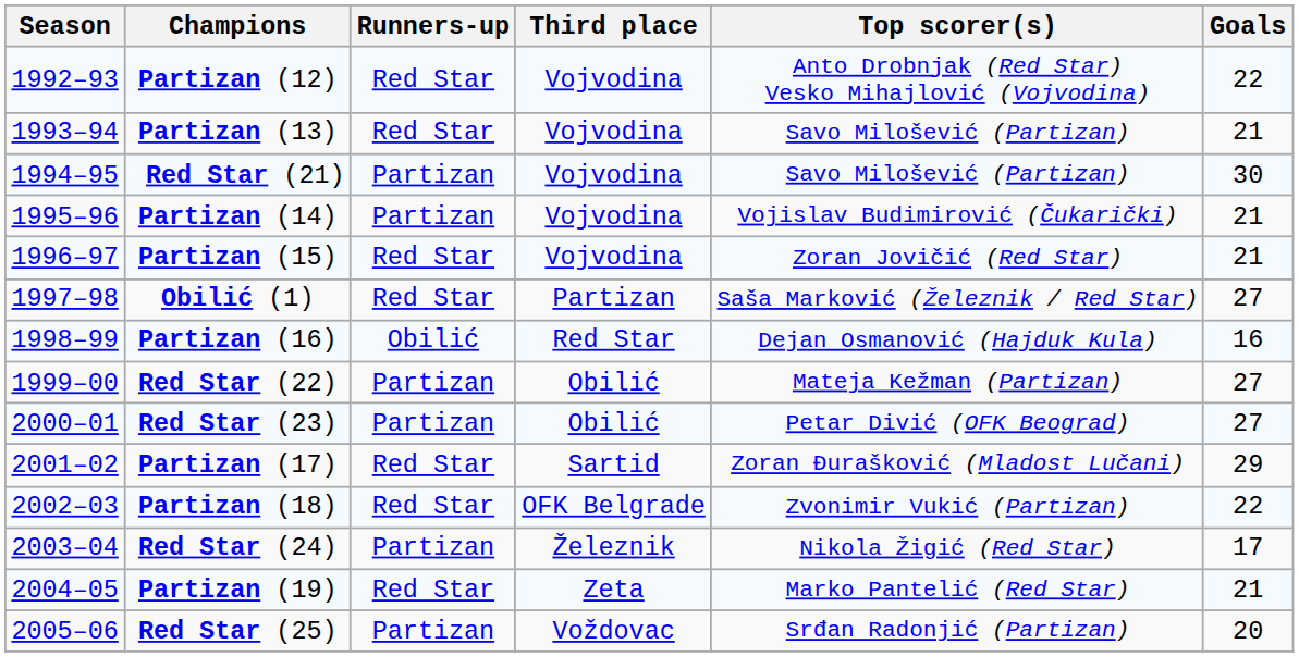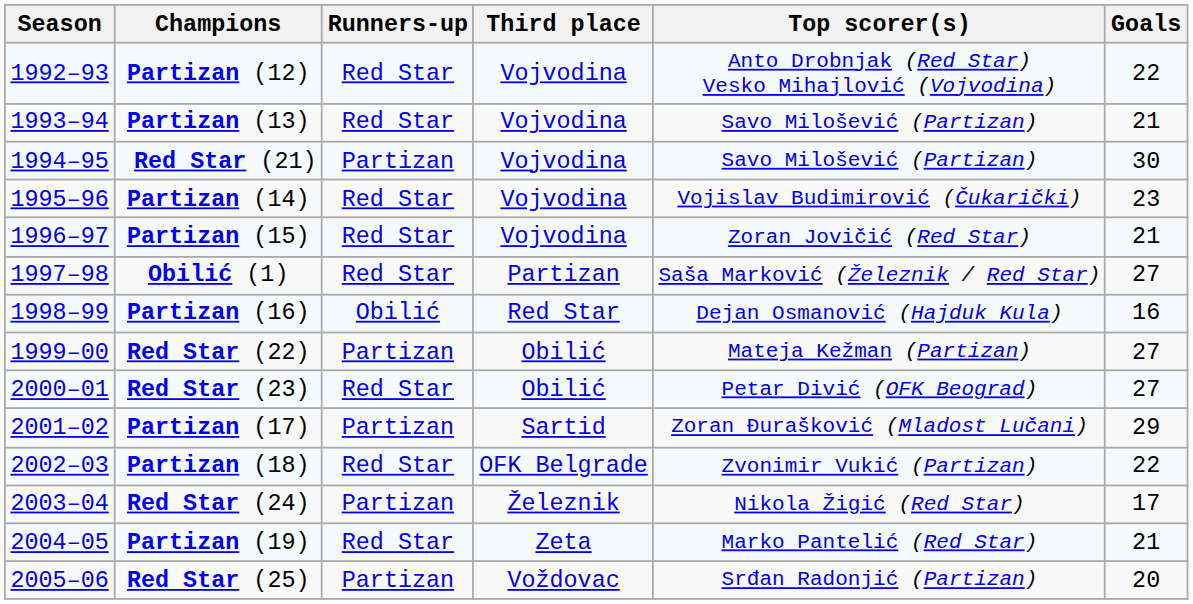Partizan (14) | Runners-up: Partizan -> Red Star
Partizan (14) | Goals: 21 -> 23
Red Star (23) | Runners-up: Partizan -> Red Star
Partizan (17) | Runners-up: Red Star -> Partizan
